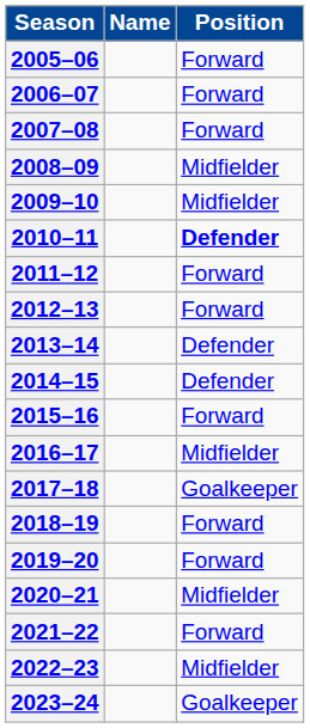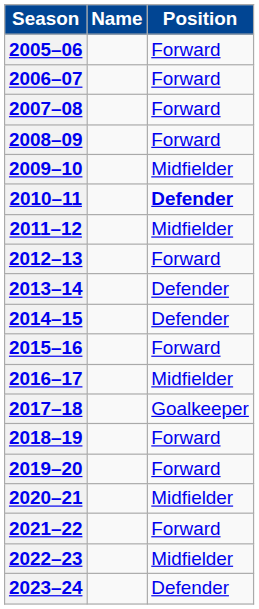2008–09 | Position: Midfielder -> Forward
2011–12 | Position: Forward -> Midfielder
2023–24 | Position: Goalkeeper -> Defender
